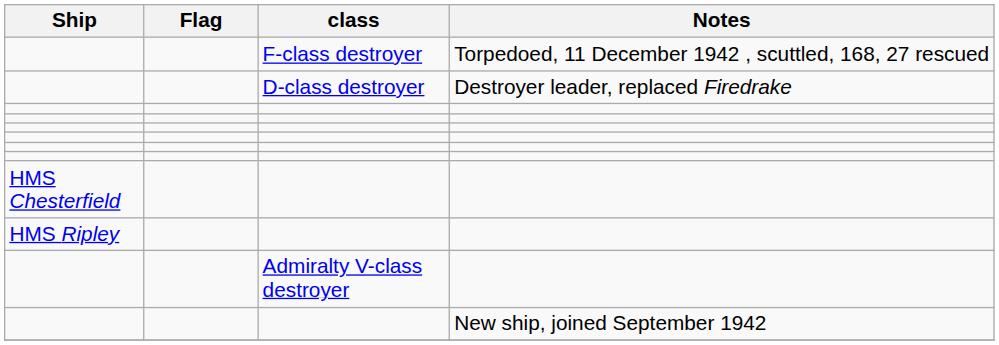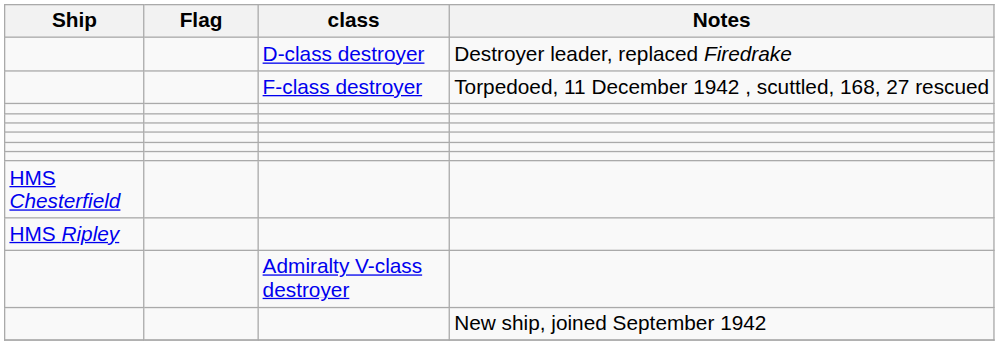rows swapped: F-class destroyer <-> D-class destroyer
